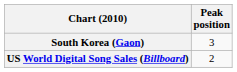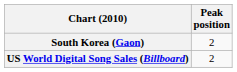South Korea (Gaon) | Peak position: 3 -> 2
